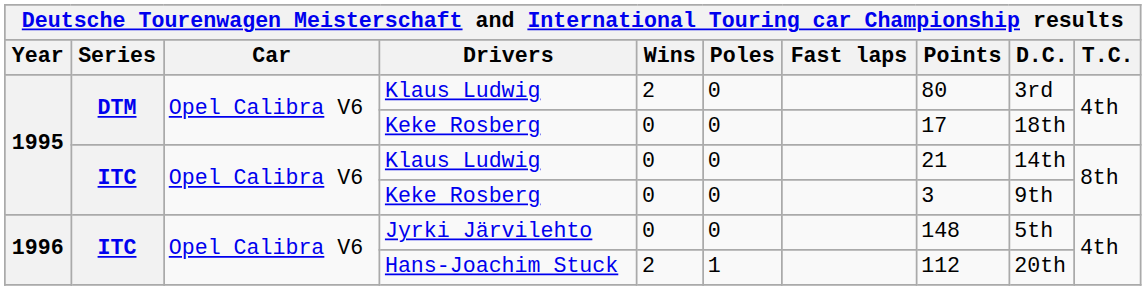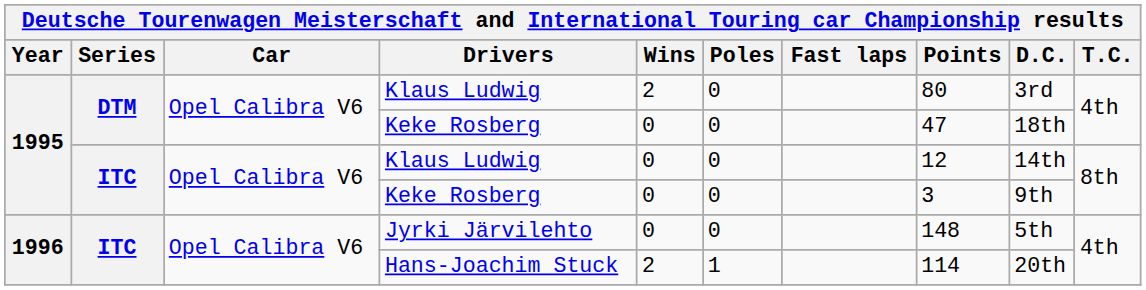DTM / Keke Rosberg | Points: 17 -> 47
ITC / Klaus Ludwig | Points: 21 -> 12
Hans-Joachim Stuck | Points: 112 -> 114
